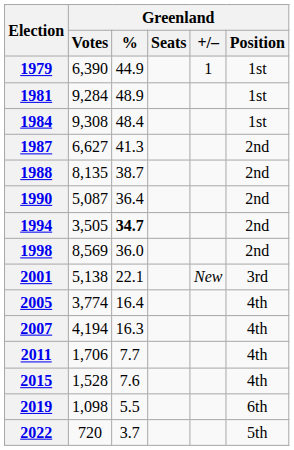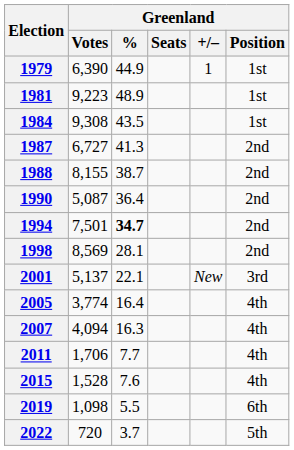1981 | Greenland / Votes: 9,284 -> 9,223
1984 | Greenland / %: 48.4 -> 43.5
1987 | Greenland / Votes: 6,627 -> 6,727
1988 | Greenland / Votes: 8,135 -> 8,155
1994 | Greenland / Votes: 3,505 -> 7,501
1998 | Greenland / %: 36.0 -> 28.1
2001 | Greenland / Votes: 5,138 -> 5,137
2007 | Greenland / Votes: 4,194 -> 4,094
